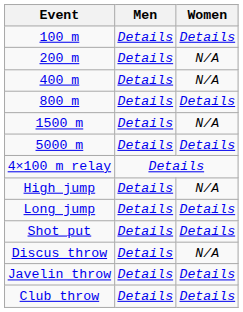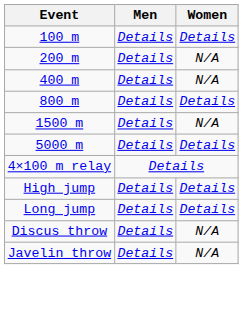High jump | Women: N/A -> Details
- row: Shot put | Details | Details
Javelin throw | Women: Details -> N/A
- row: Club throw | Details | Details
